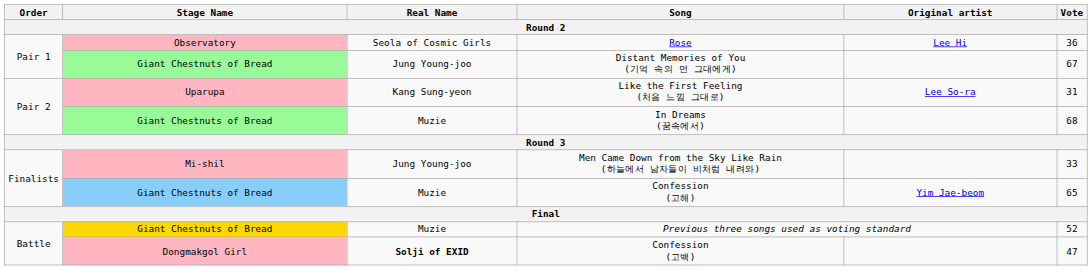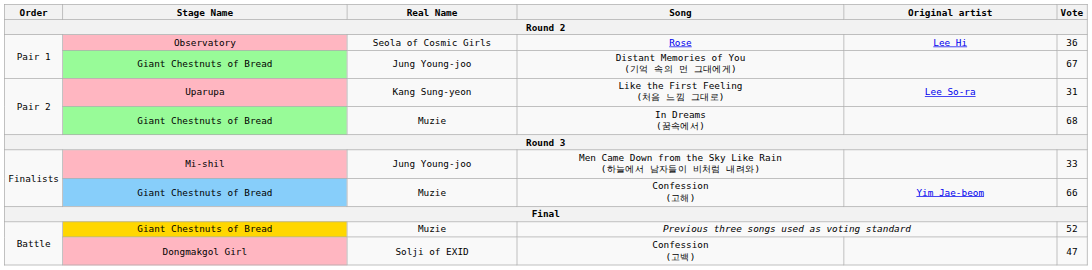Confession (고해) | Vote: 65 -> 66
Confession (고백) | Real Name: bold -> normal
